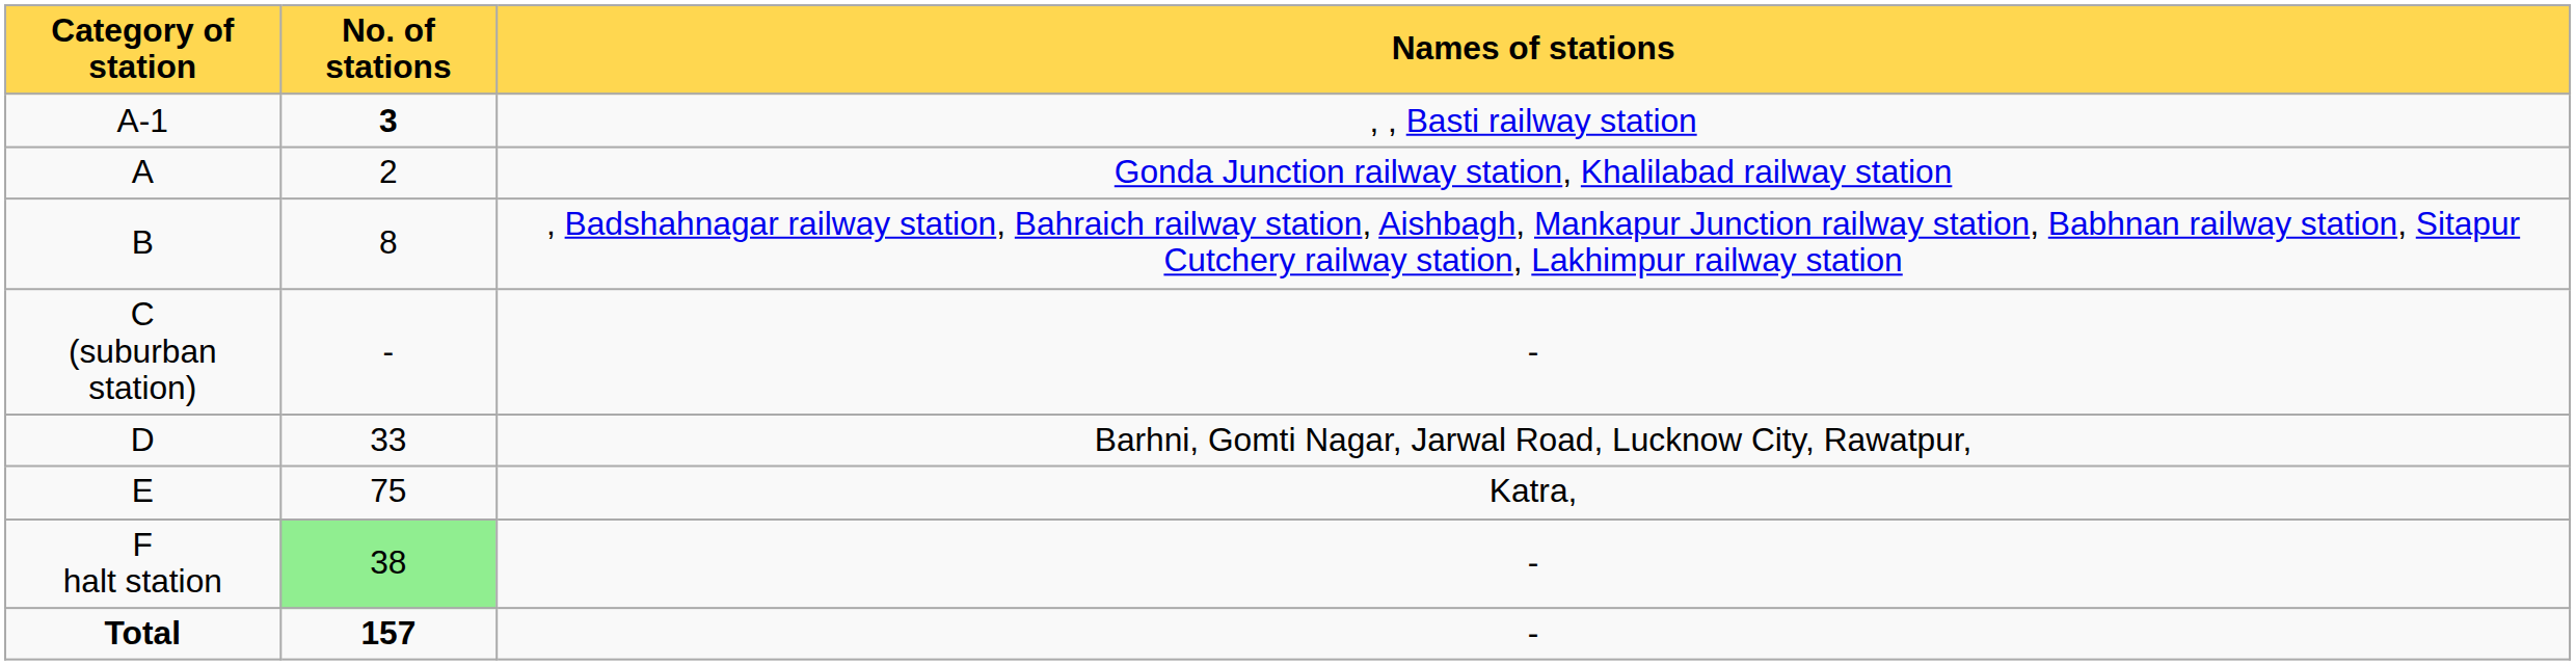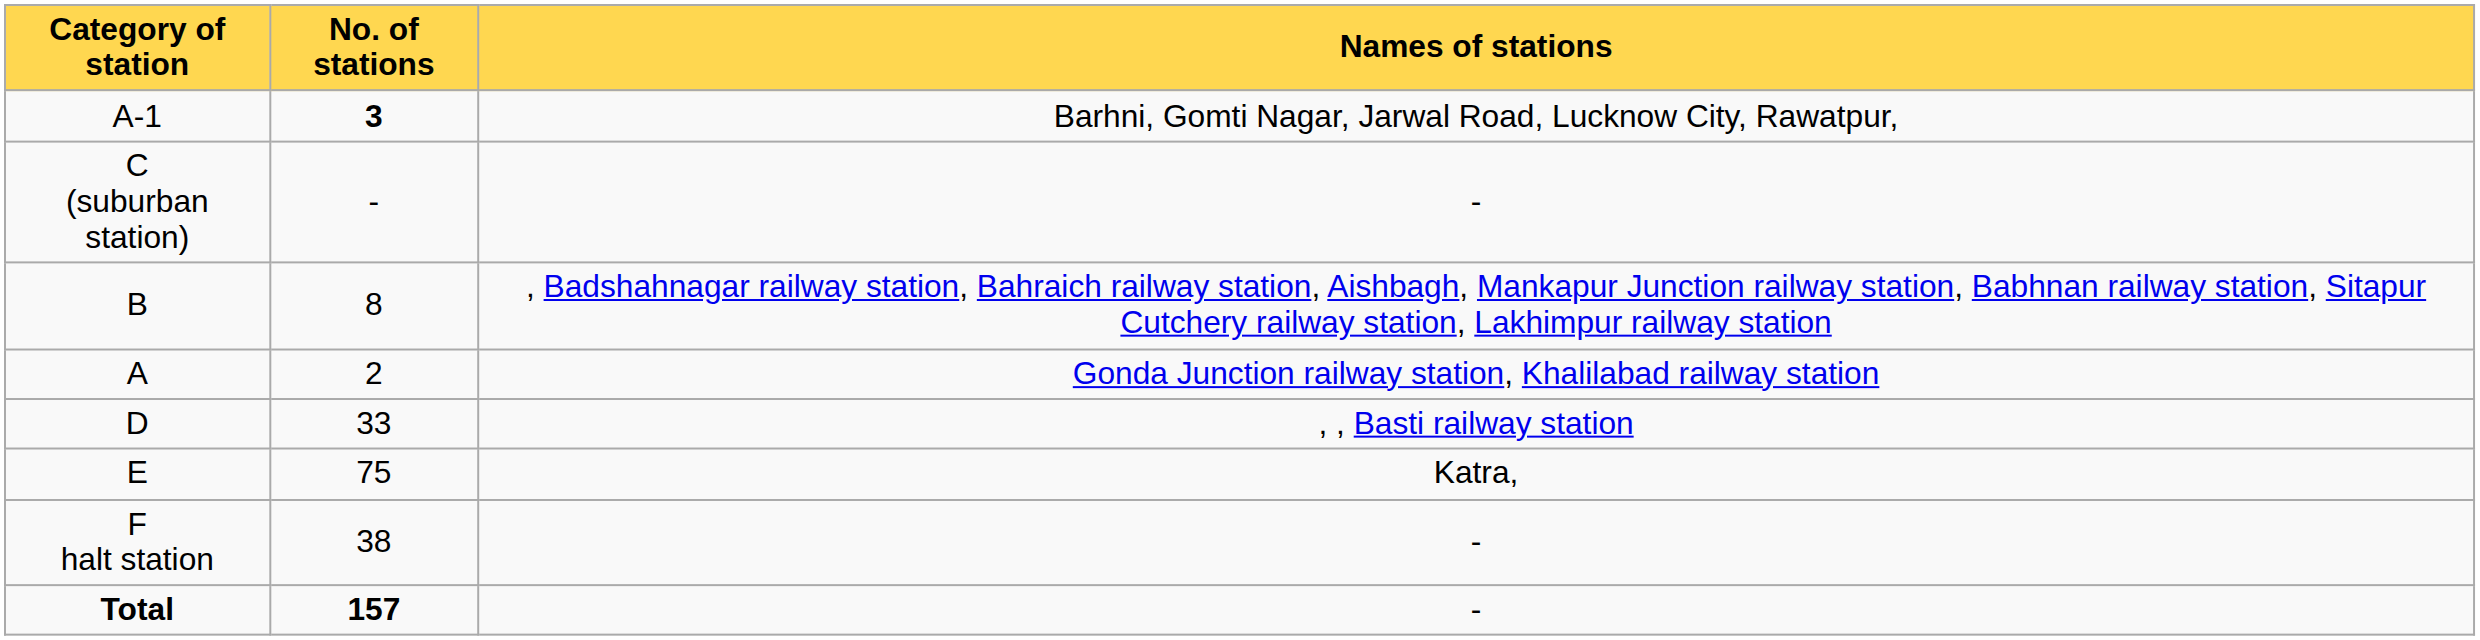A-1 | Names of stations: , , Basti railway station -> Barhni, Gomti Nagar, Jarwal Road, Lucknow City, Rawatpur,
rows swapped: A <-> C (suburban station)
D | Names of stations: Barhni, Gomti Nagar, Jarwal Road, Lucknow City, Rawatpur, -> , , Basti railway station
F halt station | No. of stations: lightgreen background -> no background
